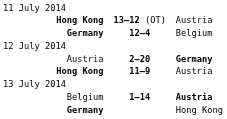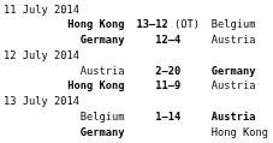Hong Kong / 13–12 (OT) | column 3: Austria -> Belgium
Germany / 12–4 | column 3: Belgium -> Austria
